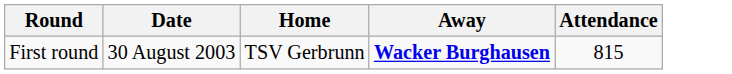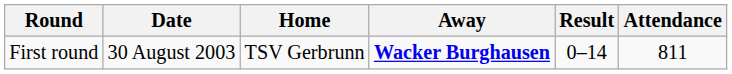+ column: Result | 0–14
First round | Attendance: 815 -> 811
